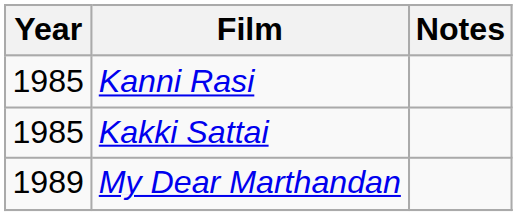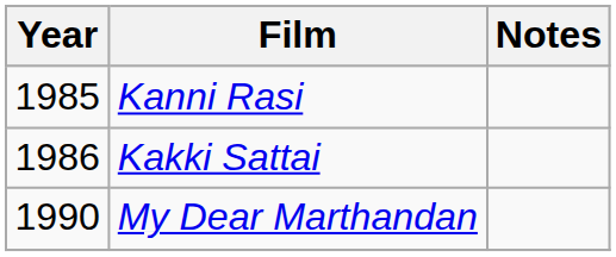Kakki Sattai | Year: 1985 -> 1986
My Dear Marthandan | Year: 1989 -> 1990
